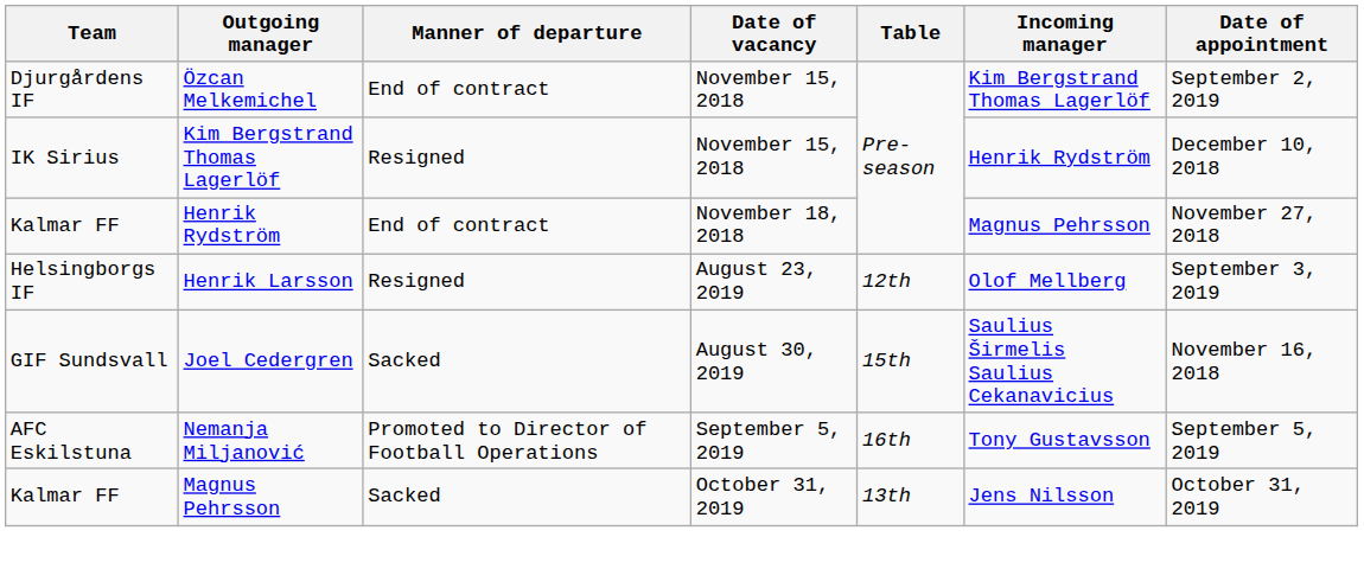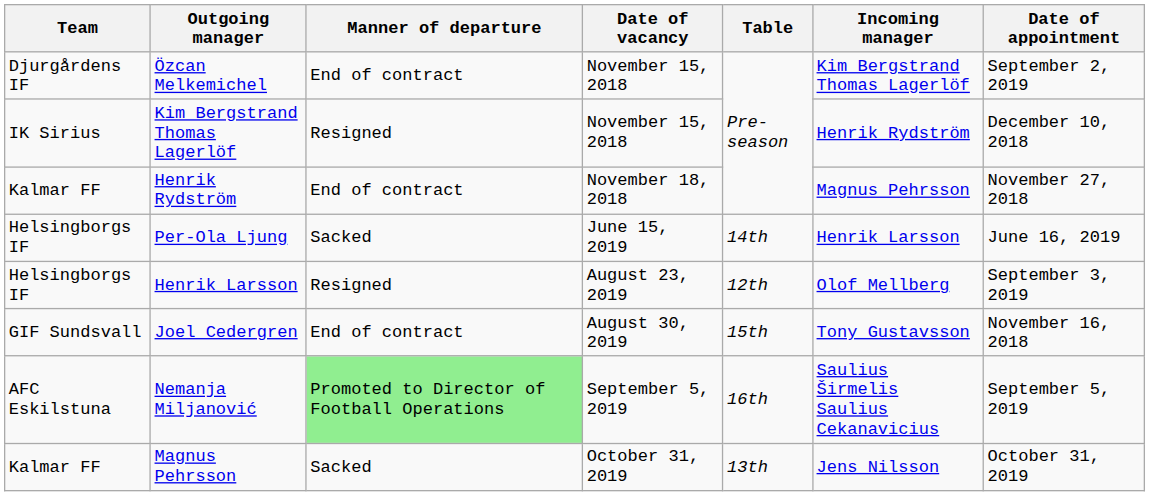+ row: Helsingborgs IF | Per-Ola Ljung | Sacked | June 15, 2019 | 14th | Henrik Larsson | June 16, 2019
Joel Cedergren | Manner of departure: Sacked -> End of contract
Joel Cedergren | Incoming manager: Saulius Širmelis Saulius Cekanavicius -> Tony Gustavsson
Nemanja Miljanović | Manner of departure: no background -> lightgreen background
Nemanja Miljanović | Incoming manager: Tony Gustavsson -> Saulius Širmelis Saulius Cekanavicius
